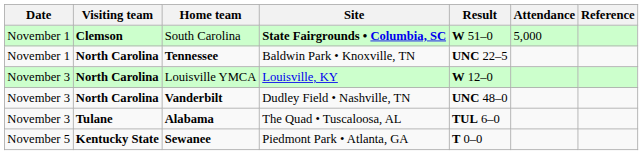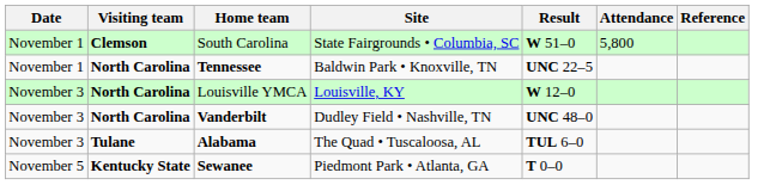South Carolina | Site: bold -> normal
South Carolina | Attendance: 5,000 -> 5,800
